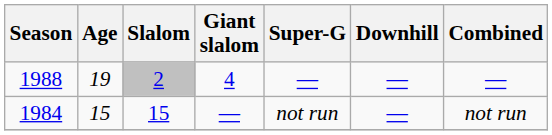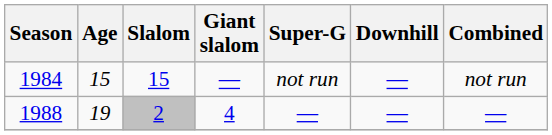rows swapped: 1984 <-> 1988
